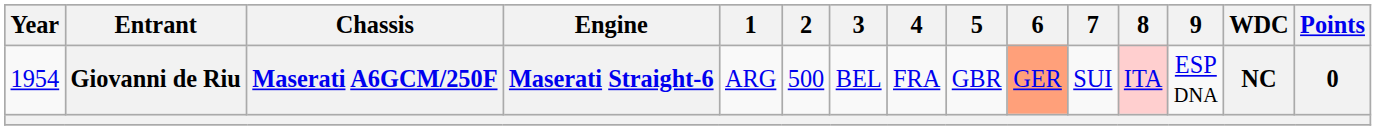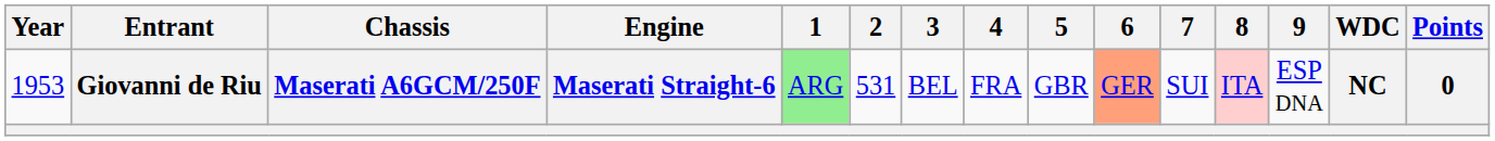Giovanni de Riu | Year: 1954 -> 1953
Giovanni de Riu | 1: no background -> lightgreen background
Giovanni de Riu | 2: 500 -> 531
